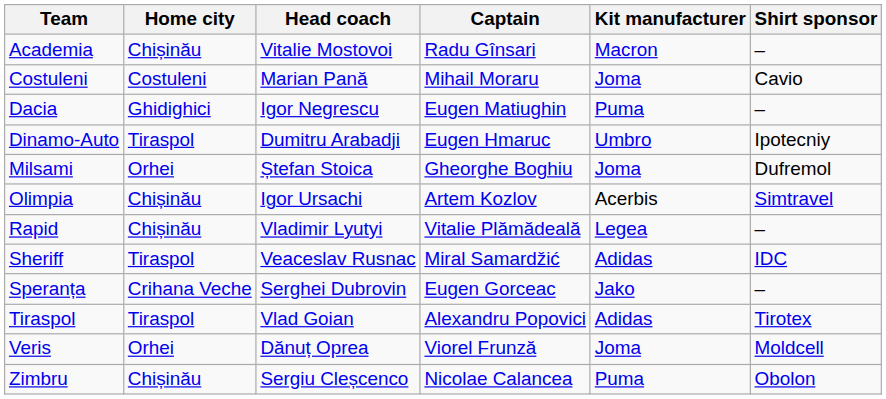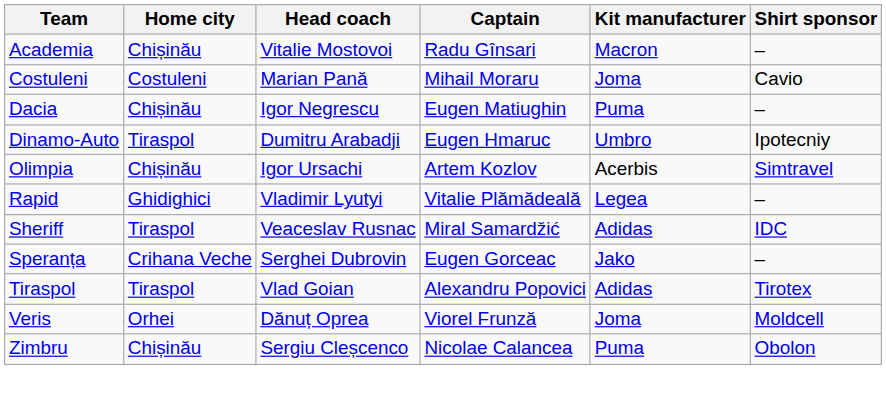Dacia | Home city: Ghidighici -> Chișinău
- row: Milsami | Orhei | Ștefan Stoica | Gheorghe Boghiu | Joma | Dufremol
Rapid | Home city: Chișinău -> Ghidighici
